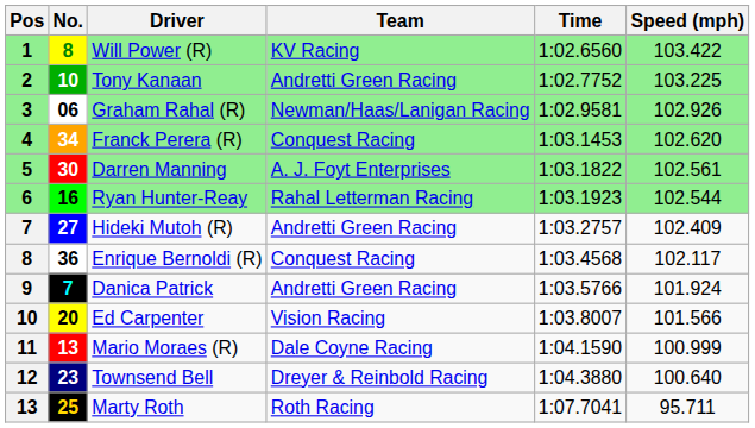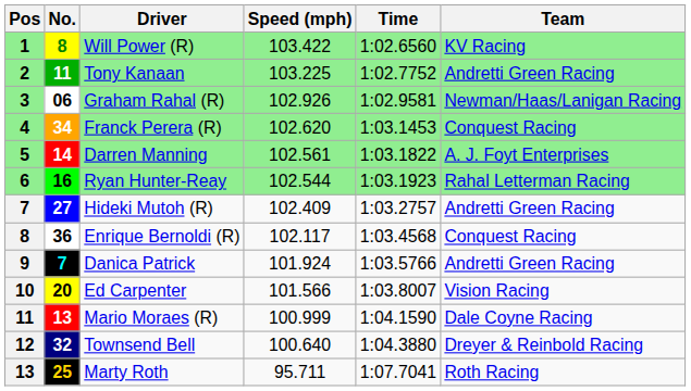columns swapped: Team <-> Speed (mph)
Tony Kanaan | No.: 10 -> 11
Darren Manning | No.: 30 -> 14
Townsend Bell | No.: 23 -> 32
